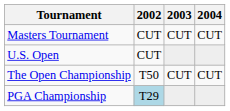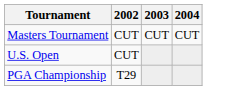- row: The Open Championship | T50 | CUT | CUT
PGA Championship | 2002: lightblue background -> no background
